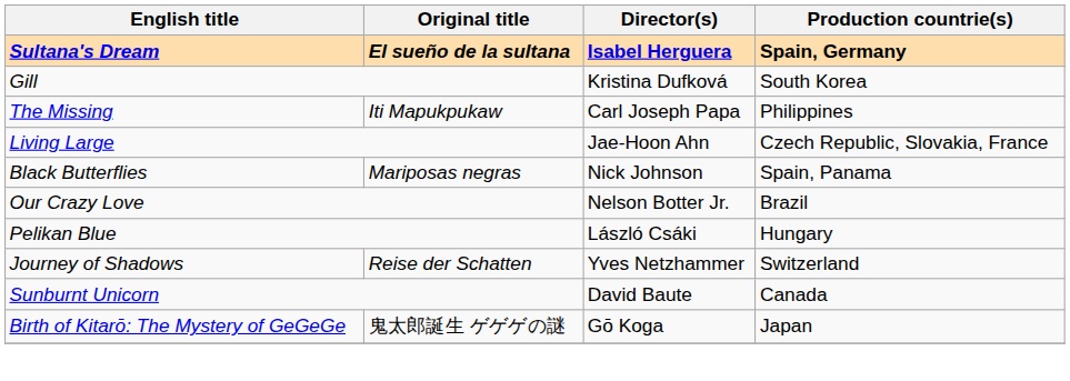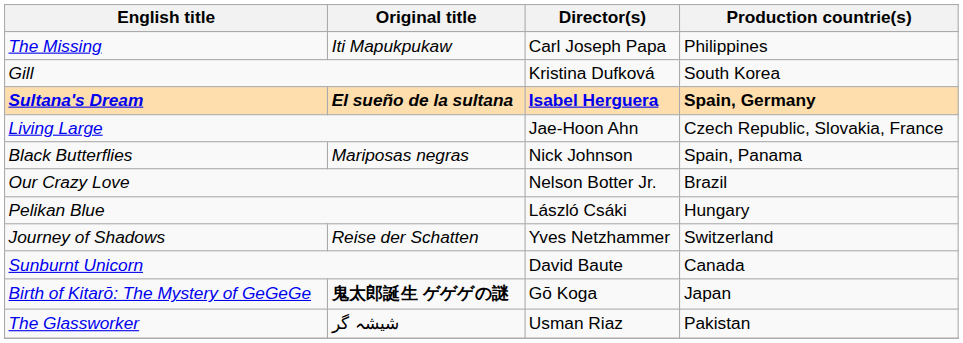rows swapped: Sultana's Dream <-> The Missing
Birth of Kitarō: The Mystery of GeGeGe | Original title: normal -> bold
+ row: The Glassworker | شیشہ گر | Usman Riaz | Pakistan
